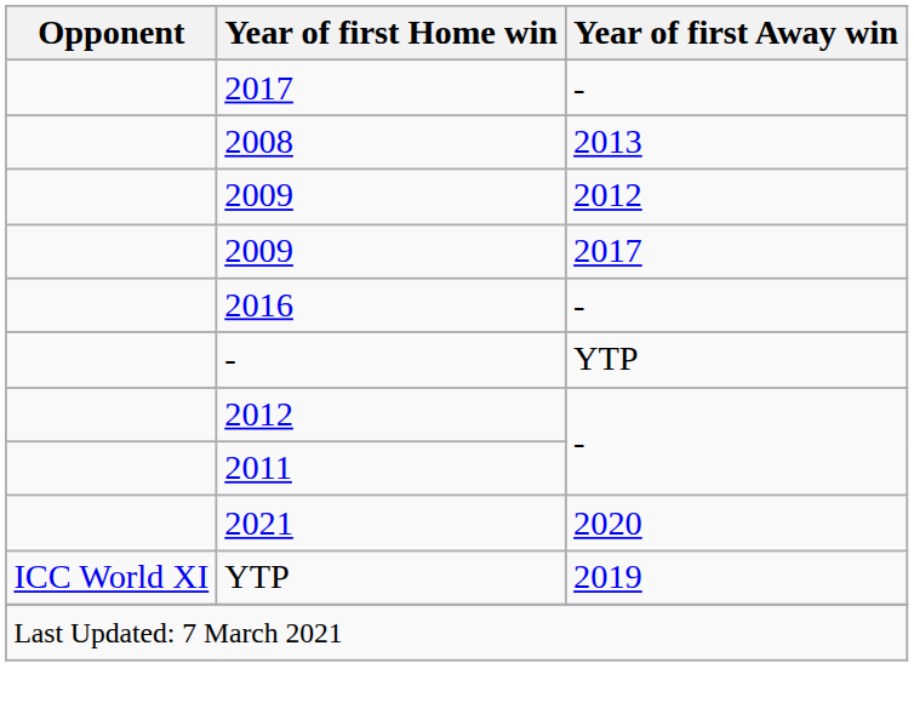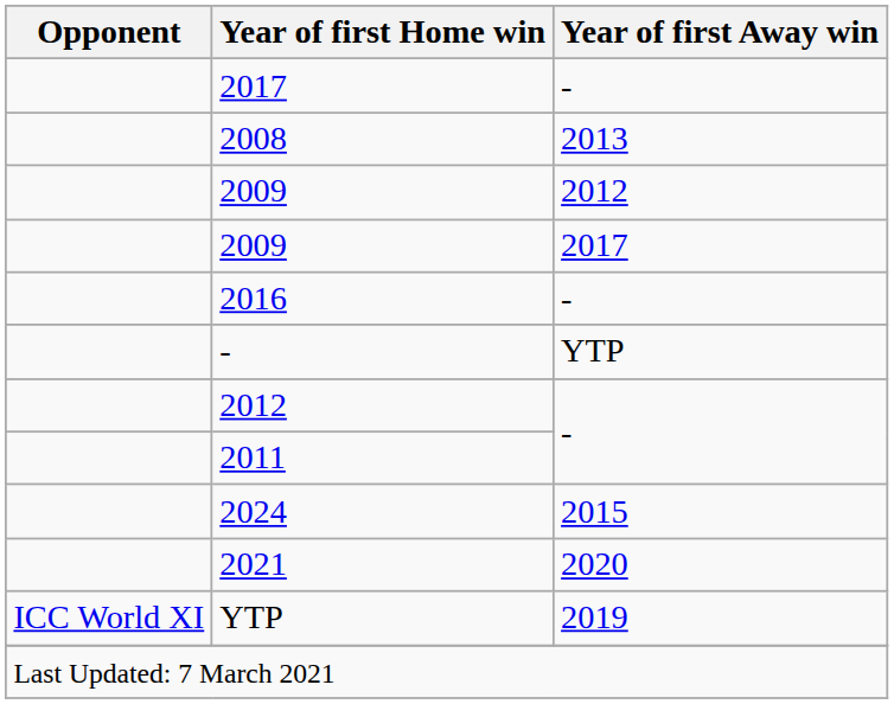+ row: 2024 | 2015
